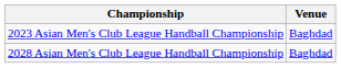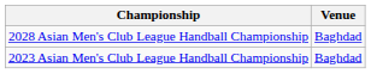rows swapped: 2028 Asian Men's Club League Handball Championship <-> 2023 Asian Men's Club League Handball Championship
